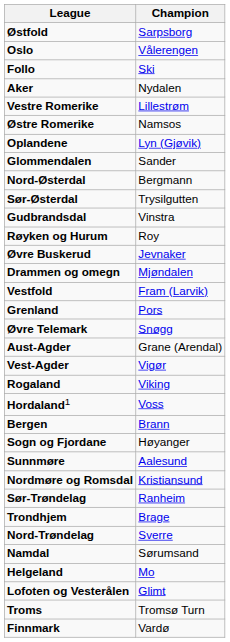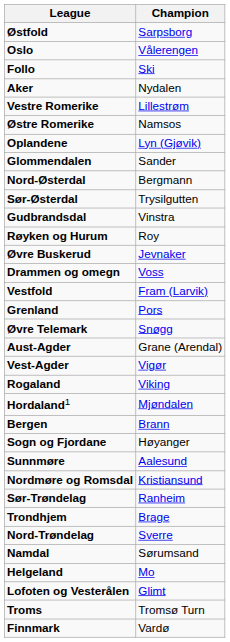Drammen og omegn | Champion: Mjøndalen -> Voss
Hordaland1 | Champion: Voss -> Mjøndalen
